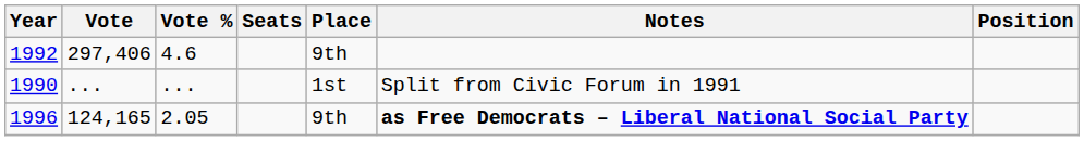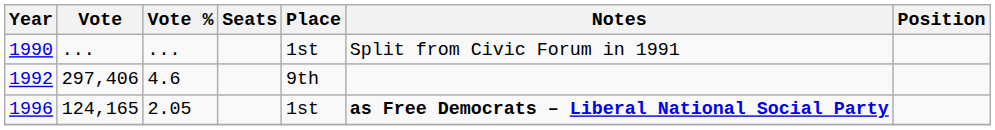rows swapped: 1990 <-> 1992
1996 | Place: 9th -> 1st
